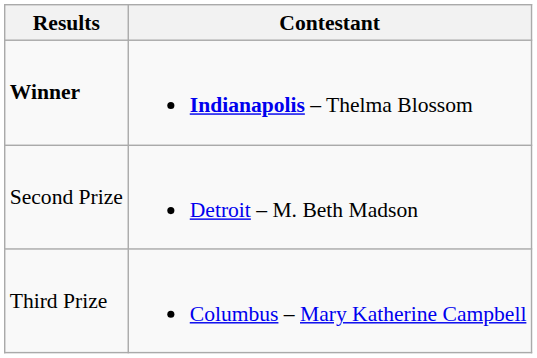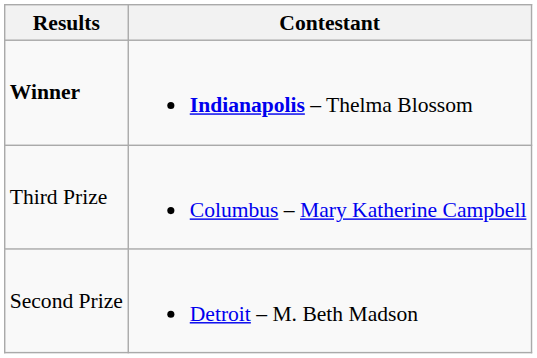rows swapped: Second Prize <-> Third Prize
